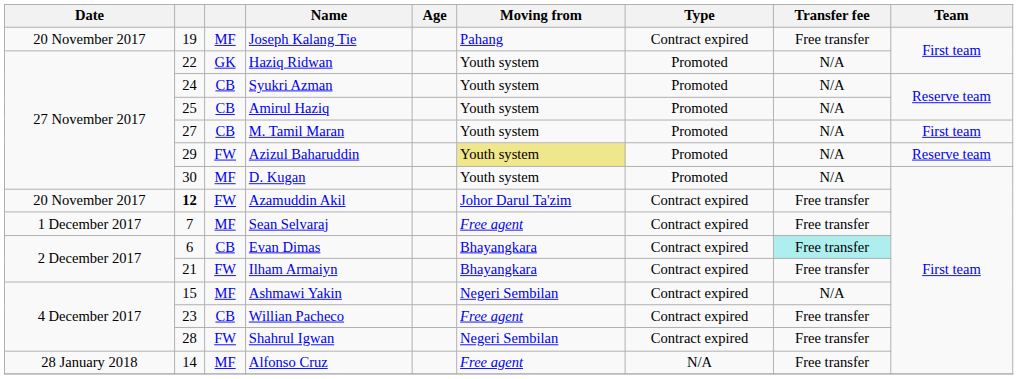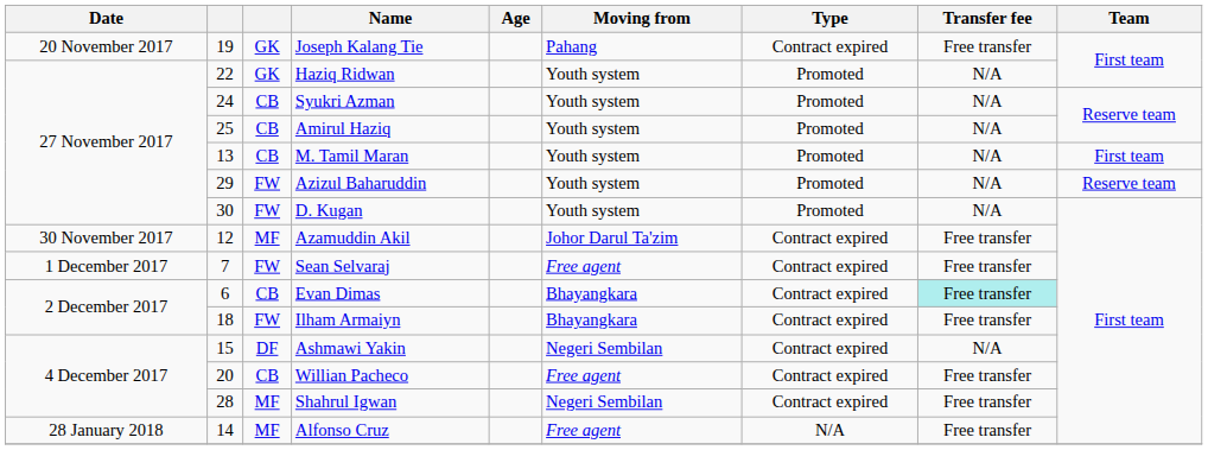Joseph Kalang Tie | column 3: MF -> GK
M. Tamil Maran | column 2: 27 -> 13
Azizul Baharuddin | Moving from: khaki background -> no background
D. Kugan | column 3: MF -> FW
Azamuddin Akil | Date: 20 November 2017 -> 30 November 2017
Azamuddin Akil | column 2: bold -> normal
Azamuddin Akil | column 3: FW -> MF
Sean Selvaraj | column 3: MF -> FW
Ilham Armaiyn | column 2: 21 -> 18
Ashmawi Yakin | column 3: MF -> DF
Willian Pacheco | column 2: 23 -> 20
Shahrul Igwan | column 3: FW -> MF
